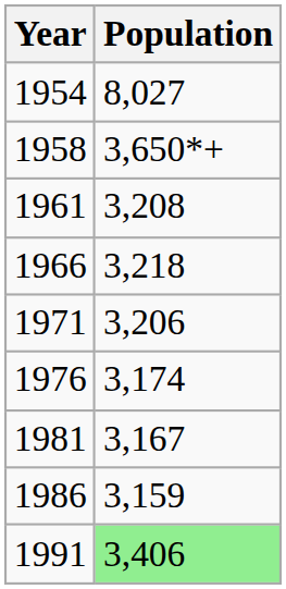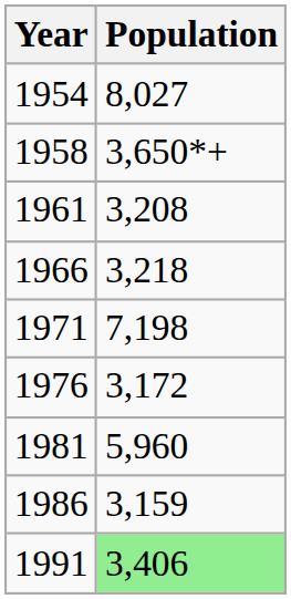1971 | Population: 3,206 -> 7,198
1976 | Population: 3,174 -> 3,172
1981 | Population: 3,167 -> 5,960
